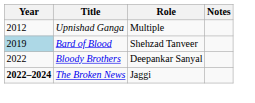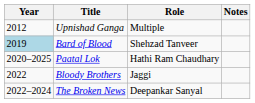+ row: 2020–2025 | Paatal Lok | Hathi Ram Chaudhary
Bloody Brothers | Role: Deepankar Sanyal -> Jaggi
The Broken News | Year: bold -> normal
The Broken News | Role: Jaggi -> Deepankar Sanyal
